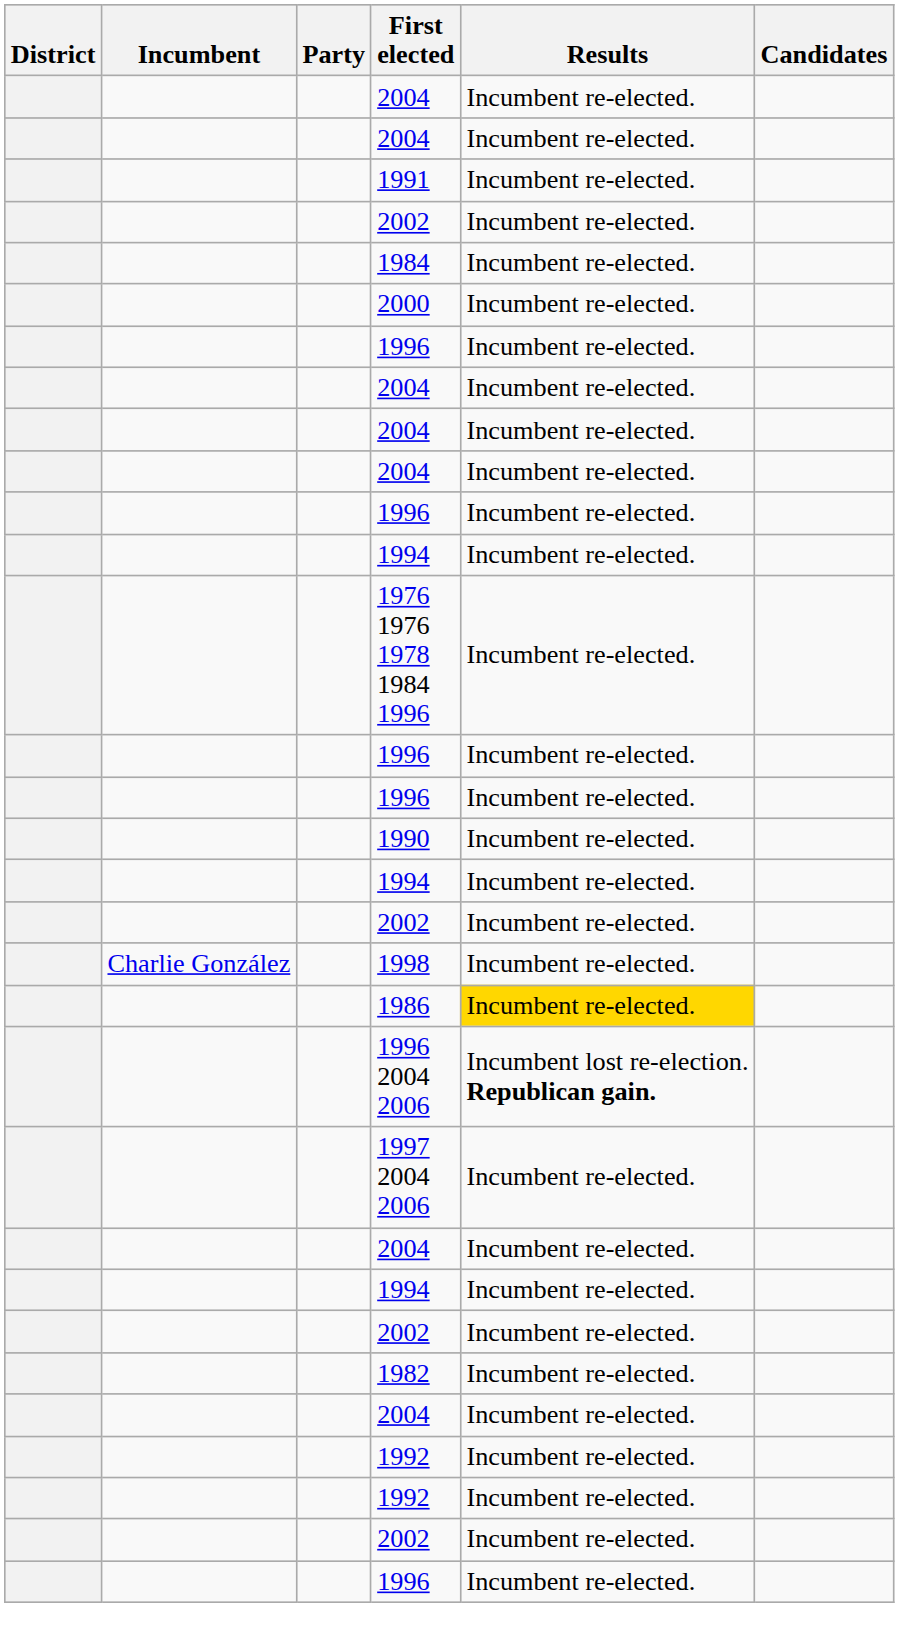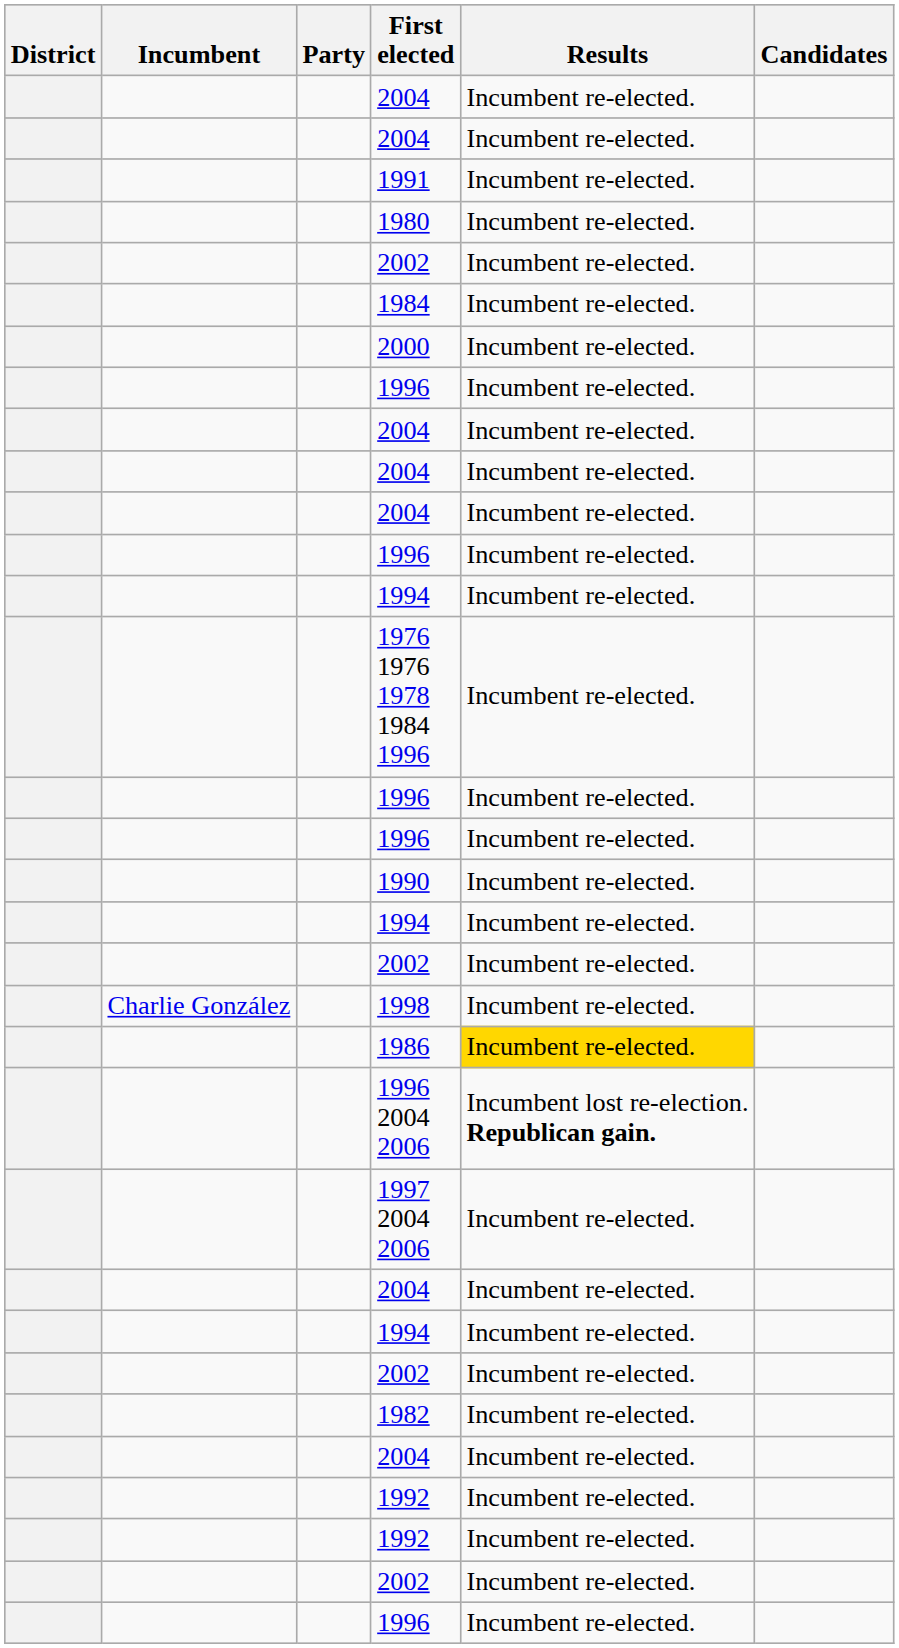+ row: 1980 | Incumbent re-elected.
